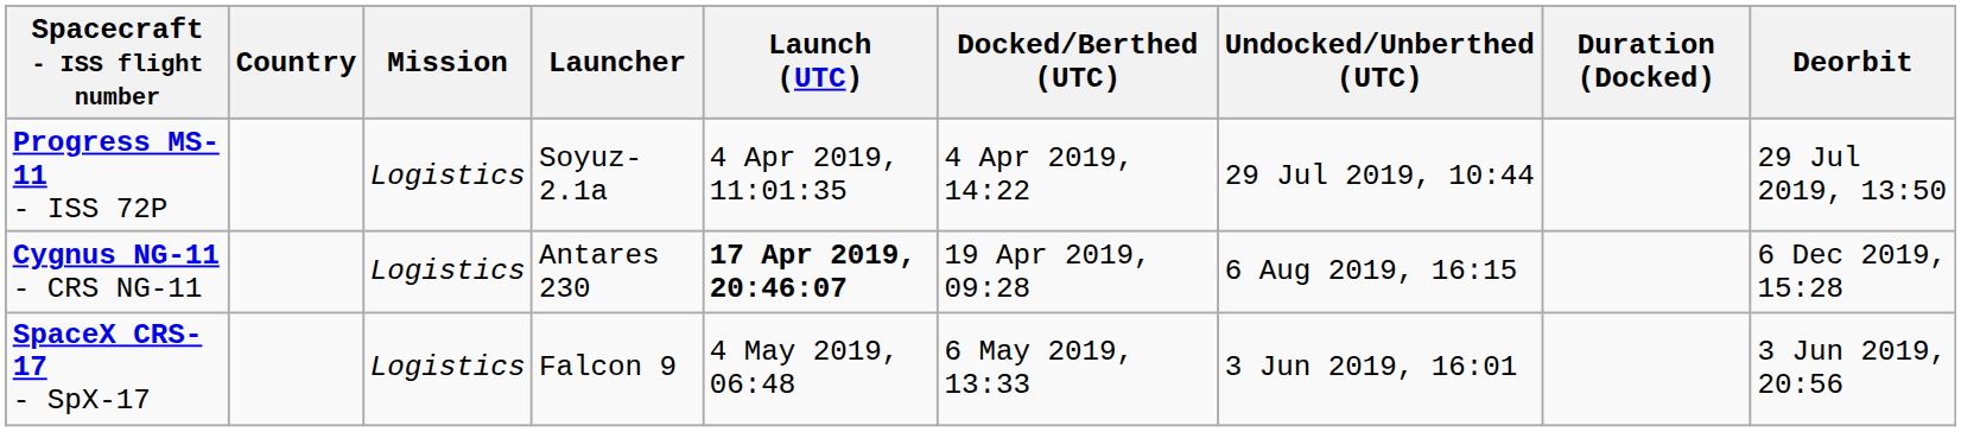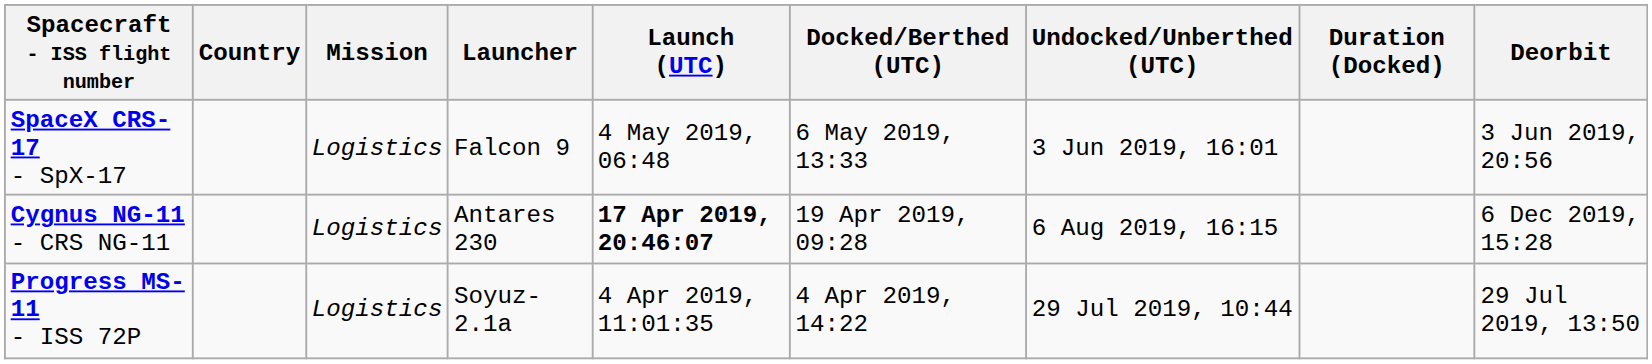rows swapped: Progress MS-11 - ISS 72P <-> SpaceX CRS-17 - SpX-17
